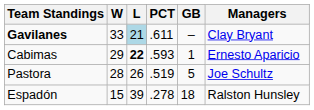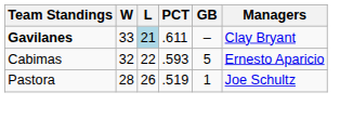Cabimas | W: 29 -> 32
Cabimas | L: bold -> normal
Cabimas | GB: 1 -> 5
Pastora | GB: 5 -> 1
- row: Espadón | 15 | 39 | .278 | 18 | Ralston Hunsley
